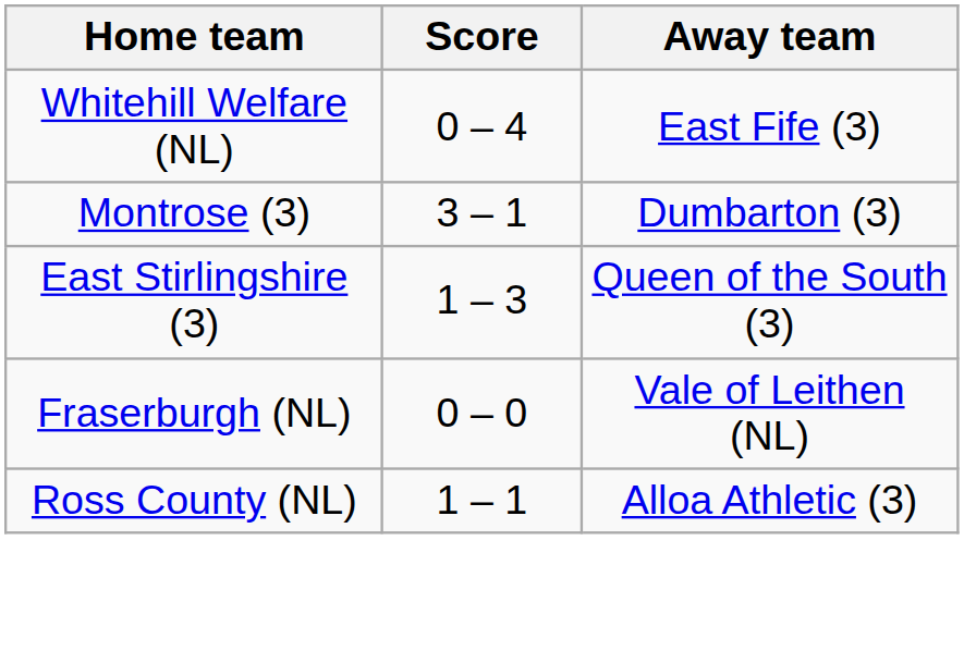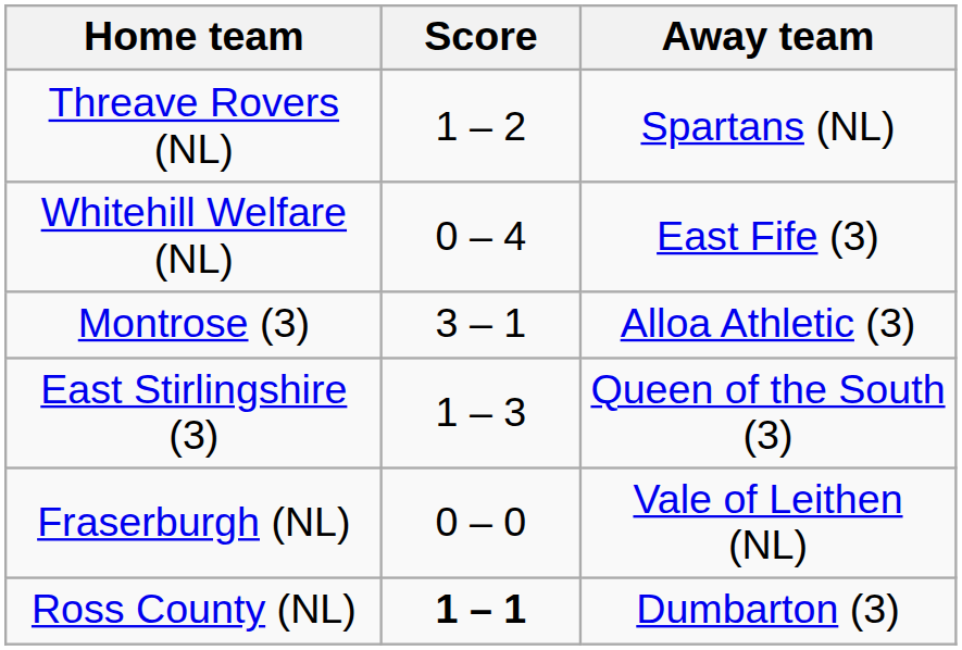+ row: Threave Rovers (NL) | 1 – 2 | Spartans (NL)
Montrose (3) | Away team: Dumbarton (3) -> Alloa Athletic (3)
Ross County (NL) | Score: normal -> bold
Ross County (NL) | Away team: Alloa Athletic (3) -> Dumbarton (3)
